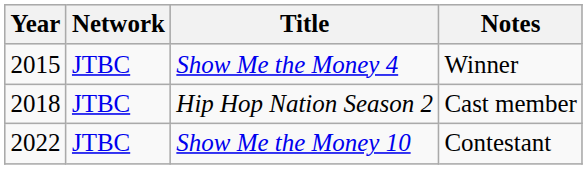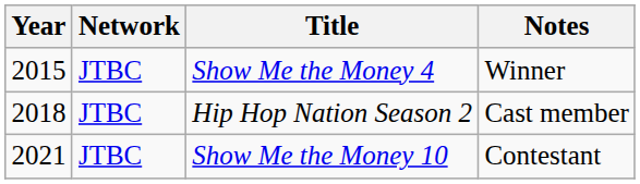Show Me the Money 10 | Year: 2022 -> 2021
